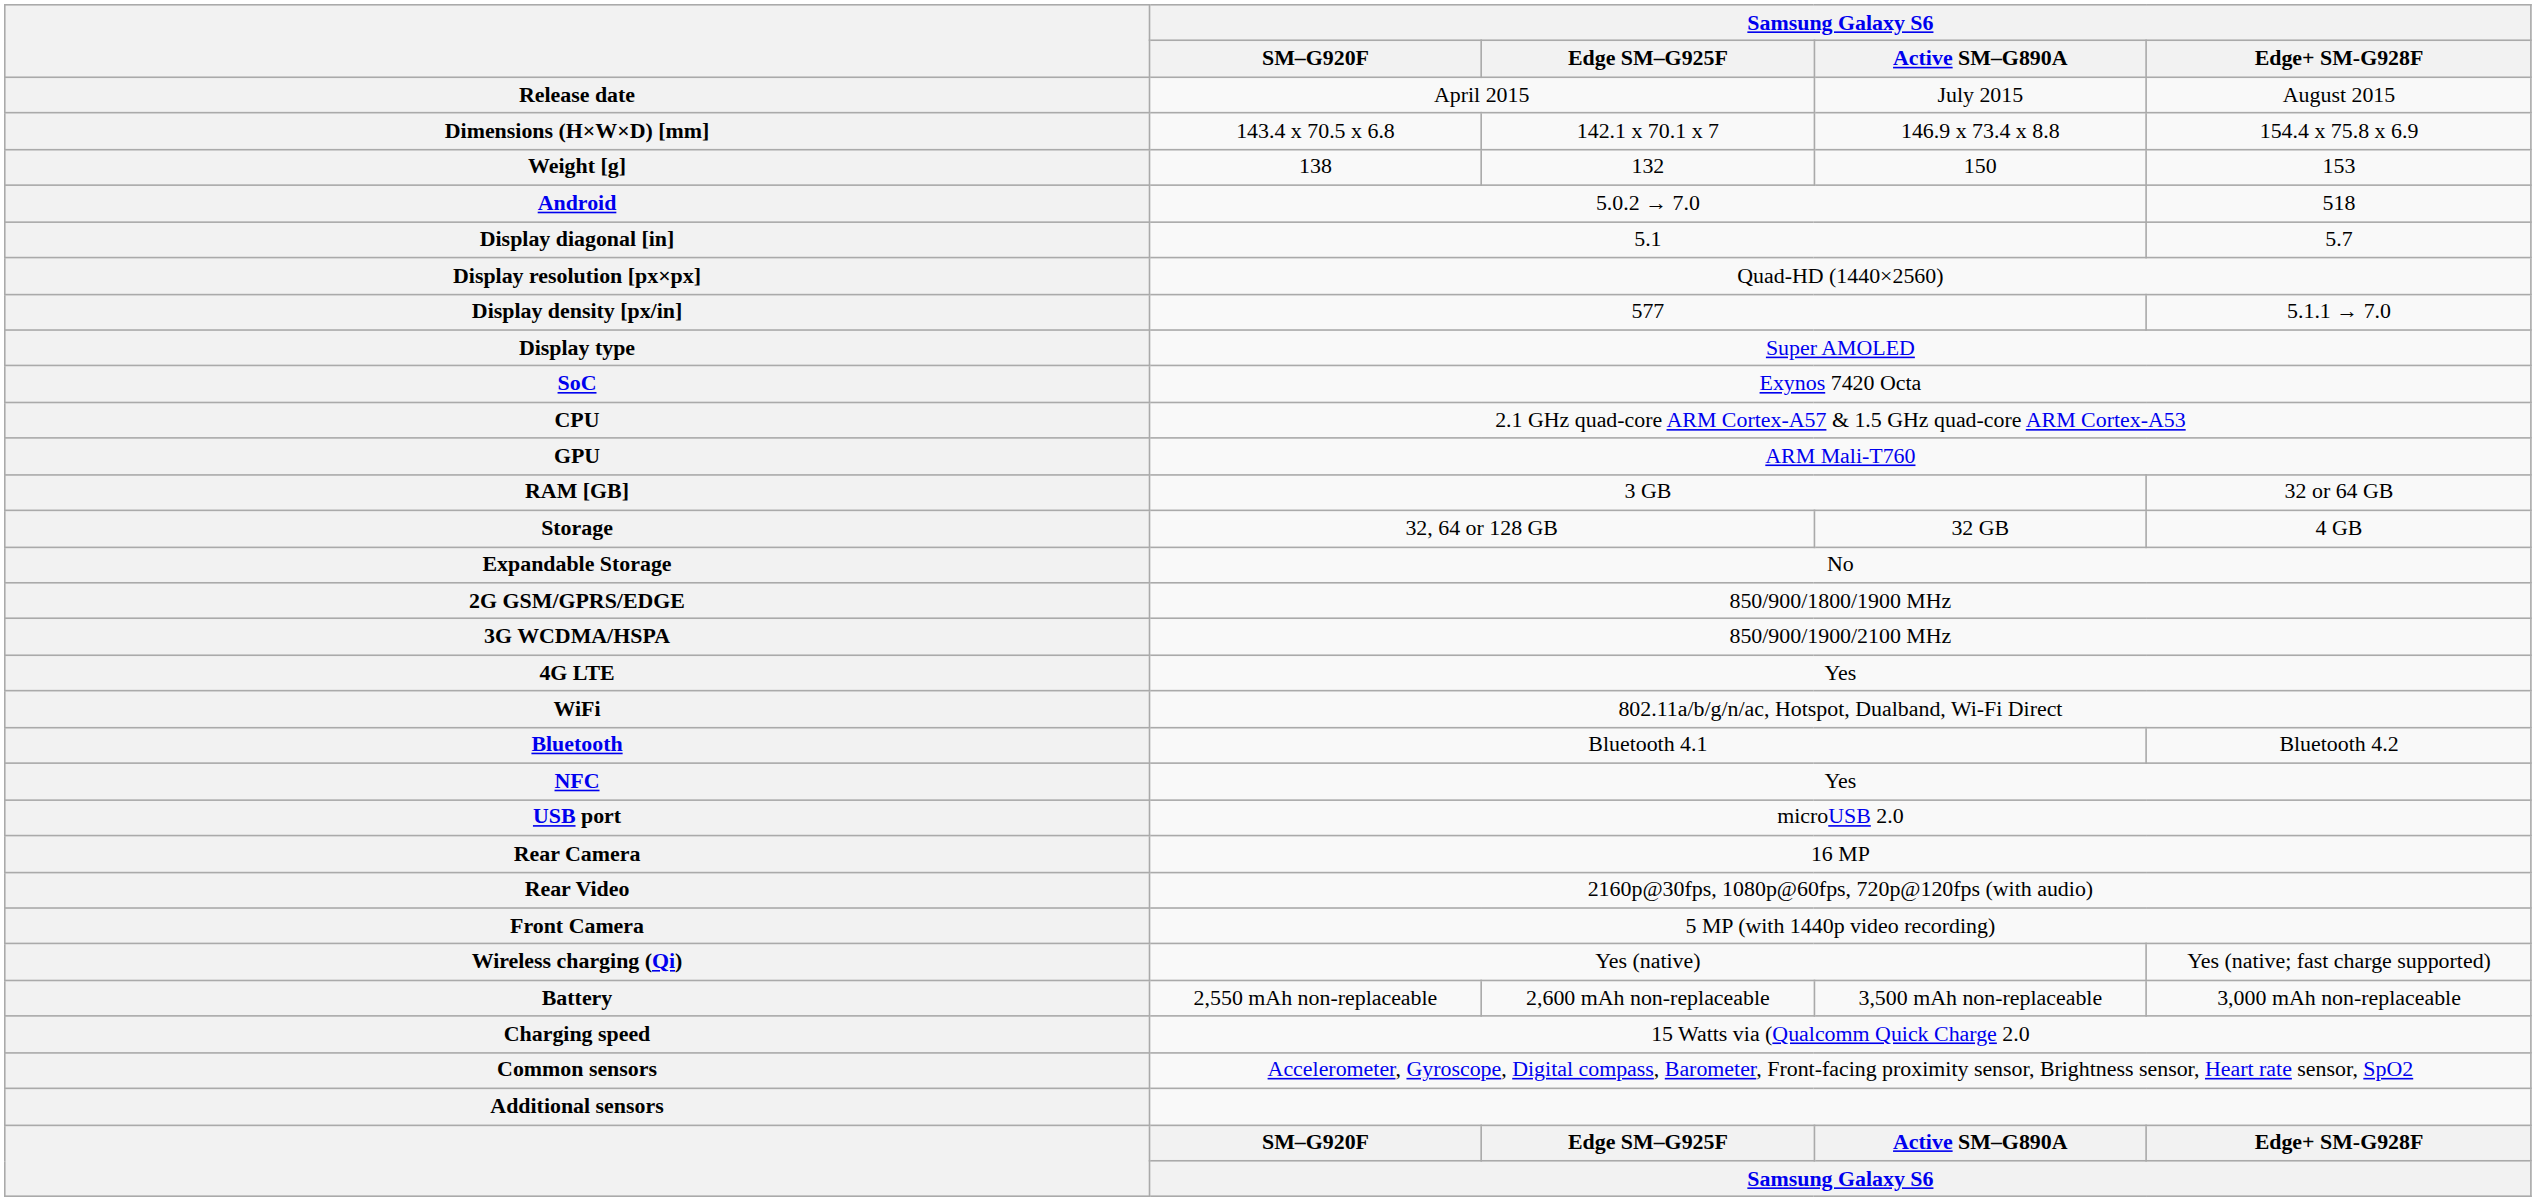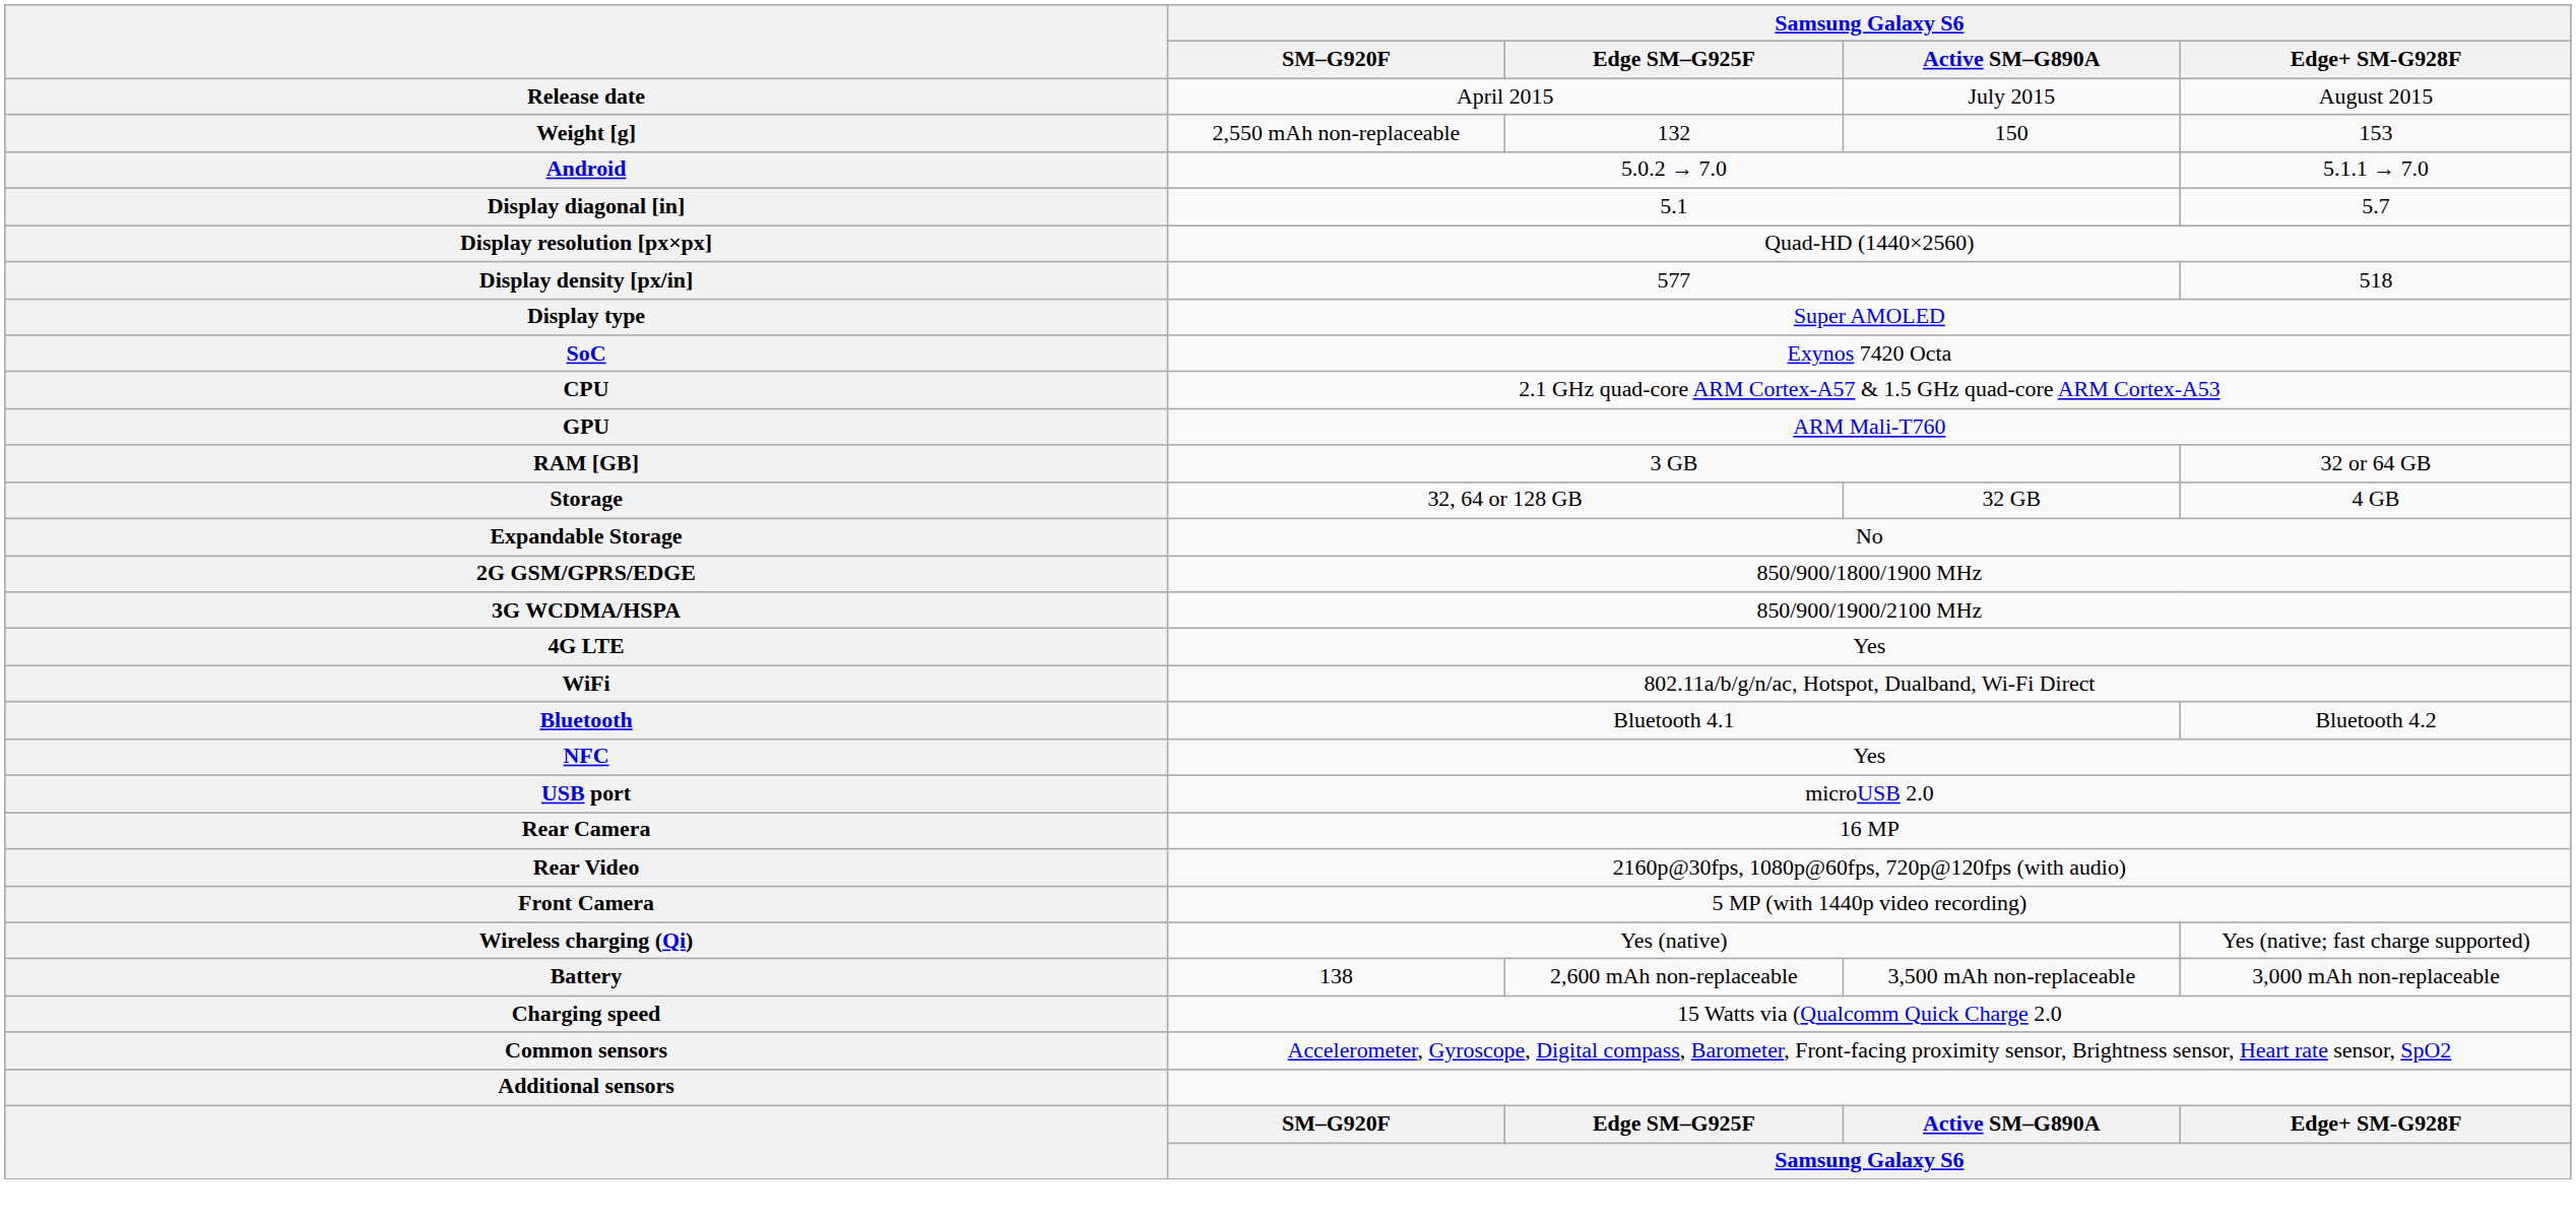- row: Dimensions (H×W×D) [mm] | 143.4 x 70.5 x 6.8 | 142.1 x 70.1 x 7 | 146.9 x 73.4 x 8.8 | 154.4 x 75.8 x 6.9
Weight [g] | Samsung Galaxy S6 / SM–G920F: 138 -> 2,550 mAh non-replaceable
Android | Samsung Galaxy S6 / Edge+ SM-G928F: 518 -> 5.1.1 → 7.0
Display density [px/in] | Samsung Galaxy S6 / Edge+ SM-G928F: 5.1.1 → 7.0 -> 518
Battery | Samsung Galaxy S6 / SM–G920F: 2,550 mAh non-replaceable -> 138
